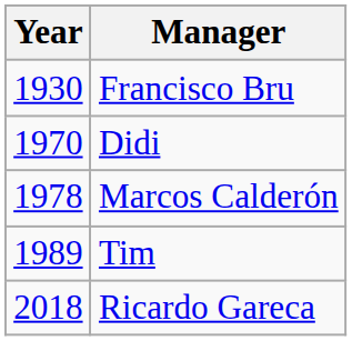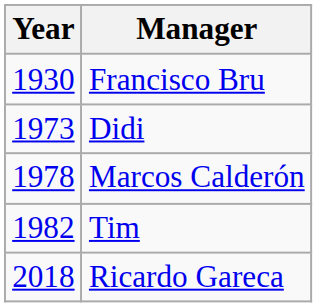Didi | Year: 1970 -> 1973
Tim | Year: 1989 -> 1982
